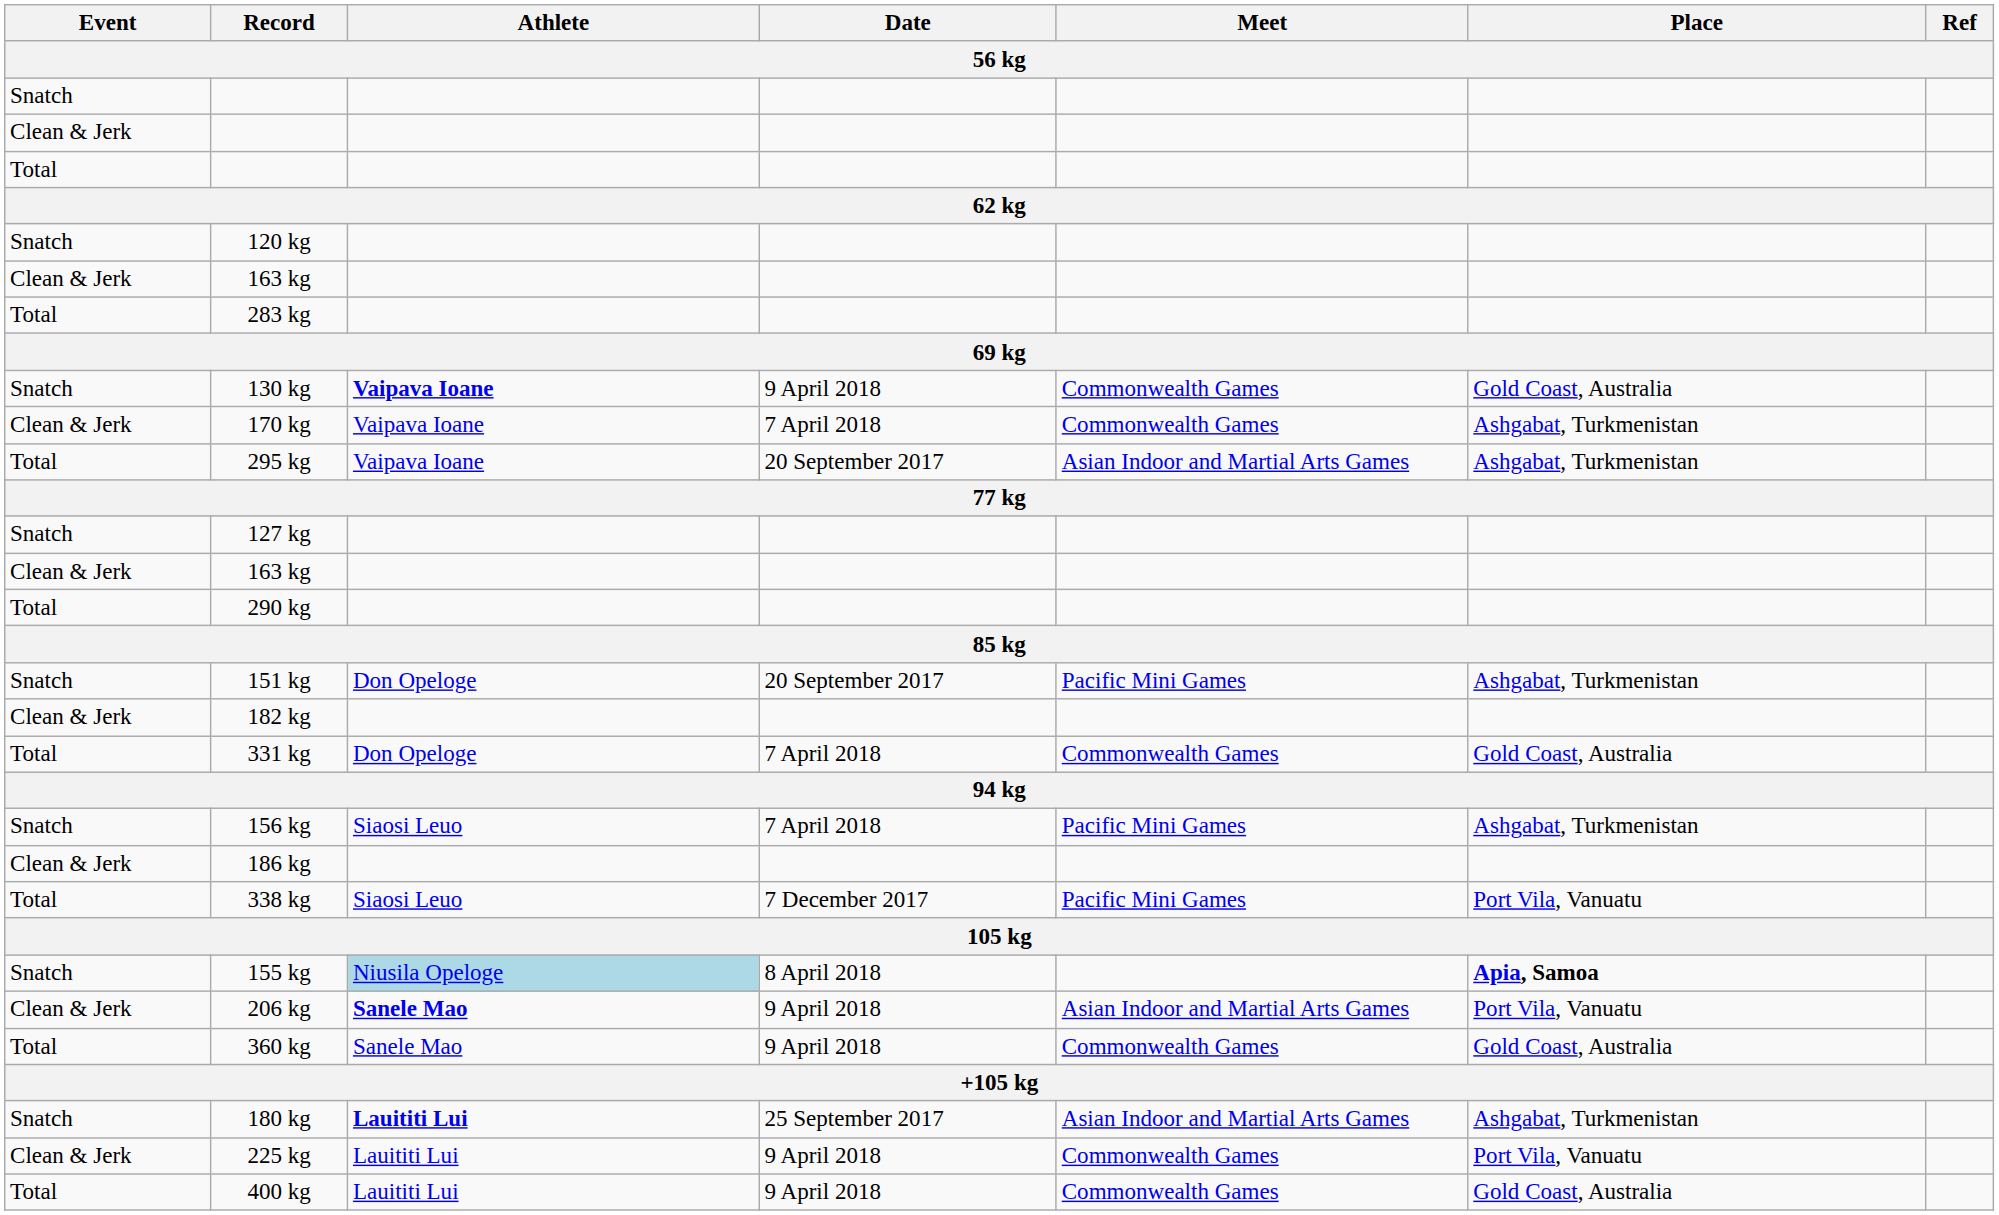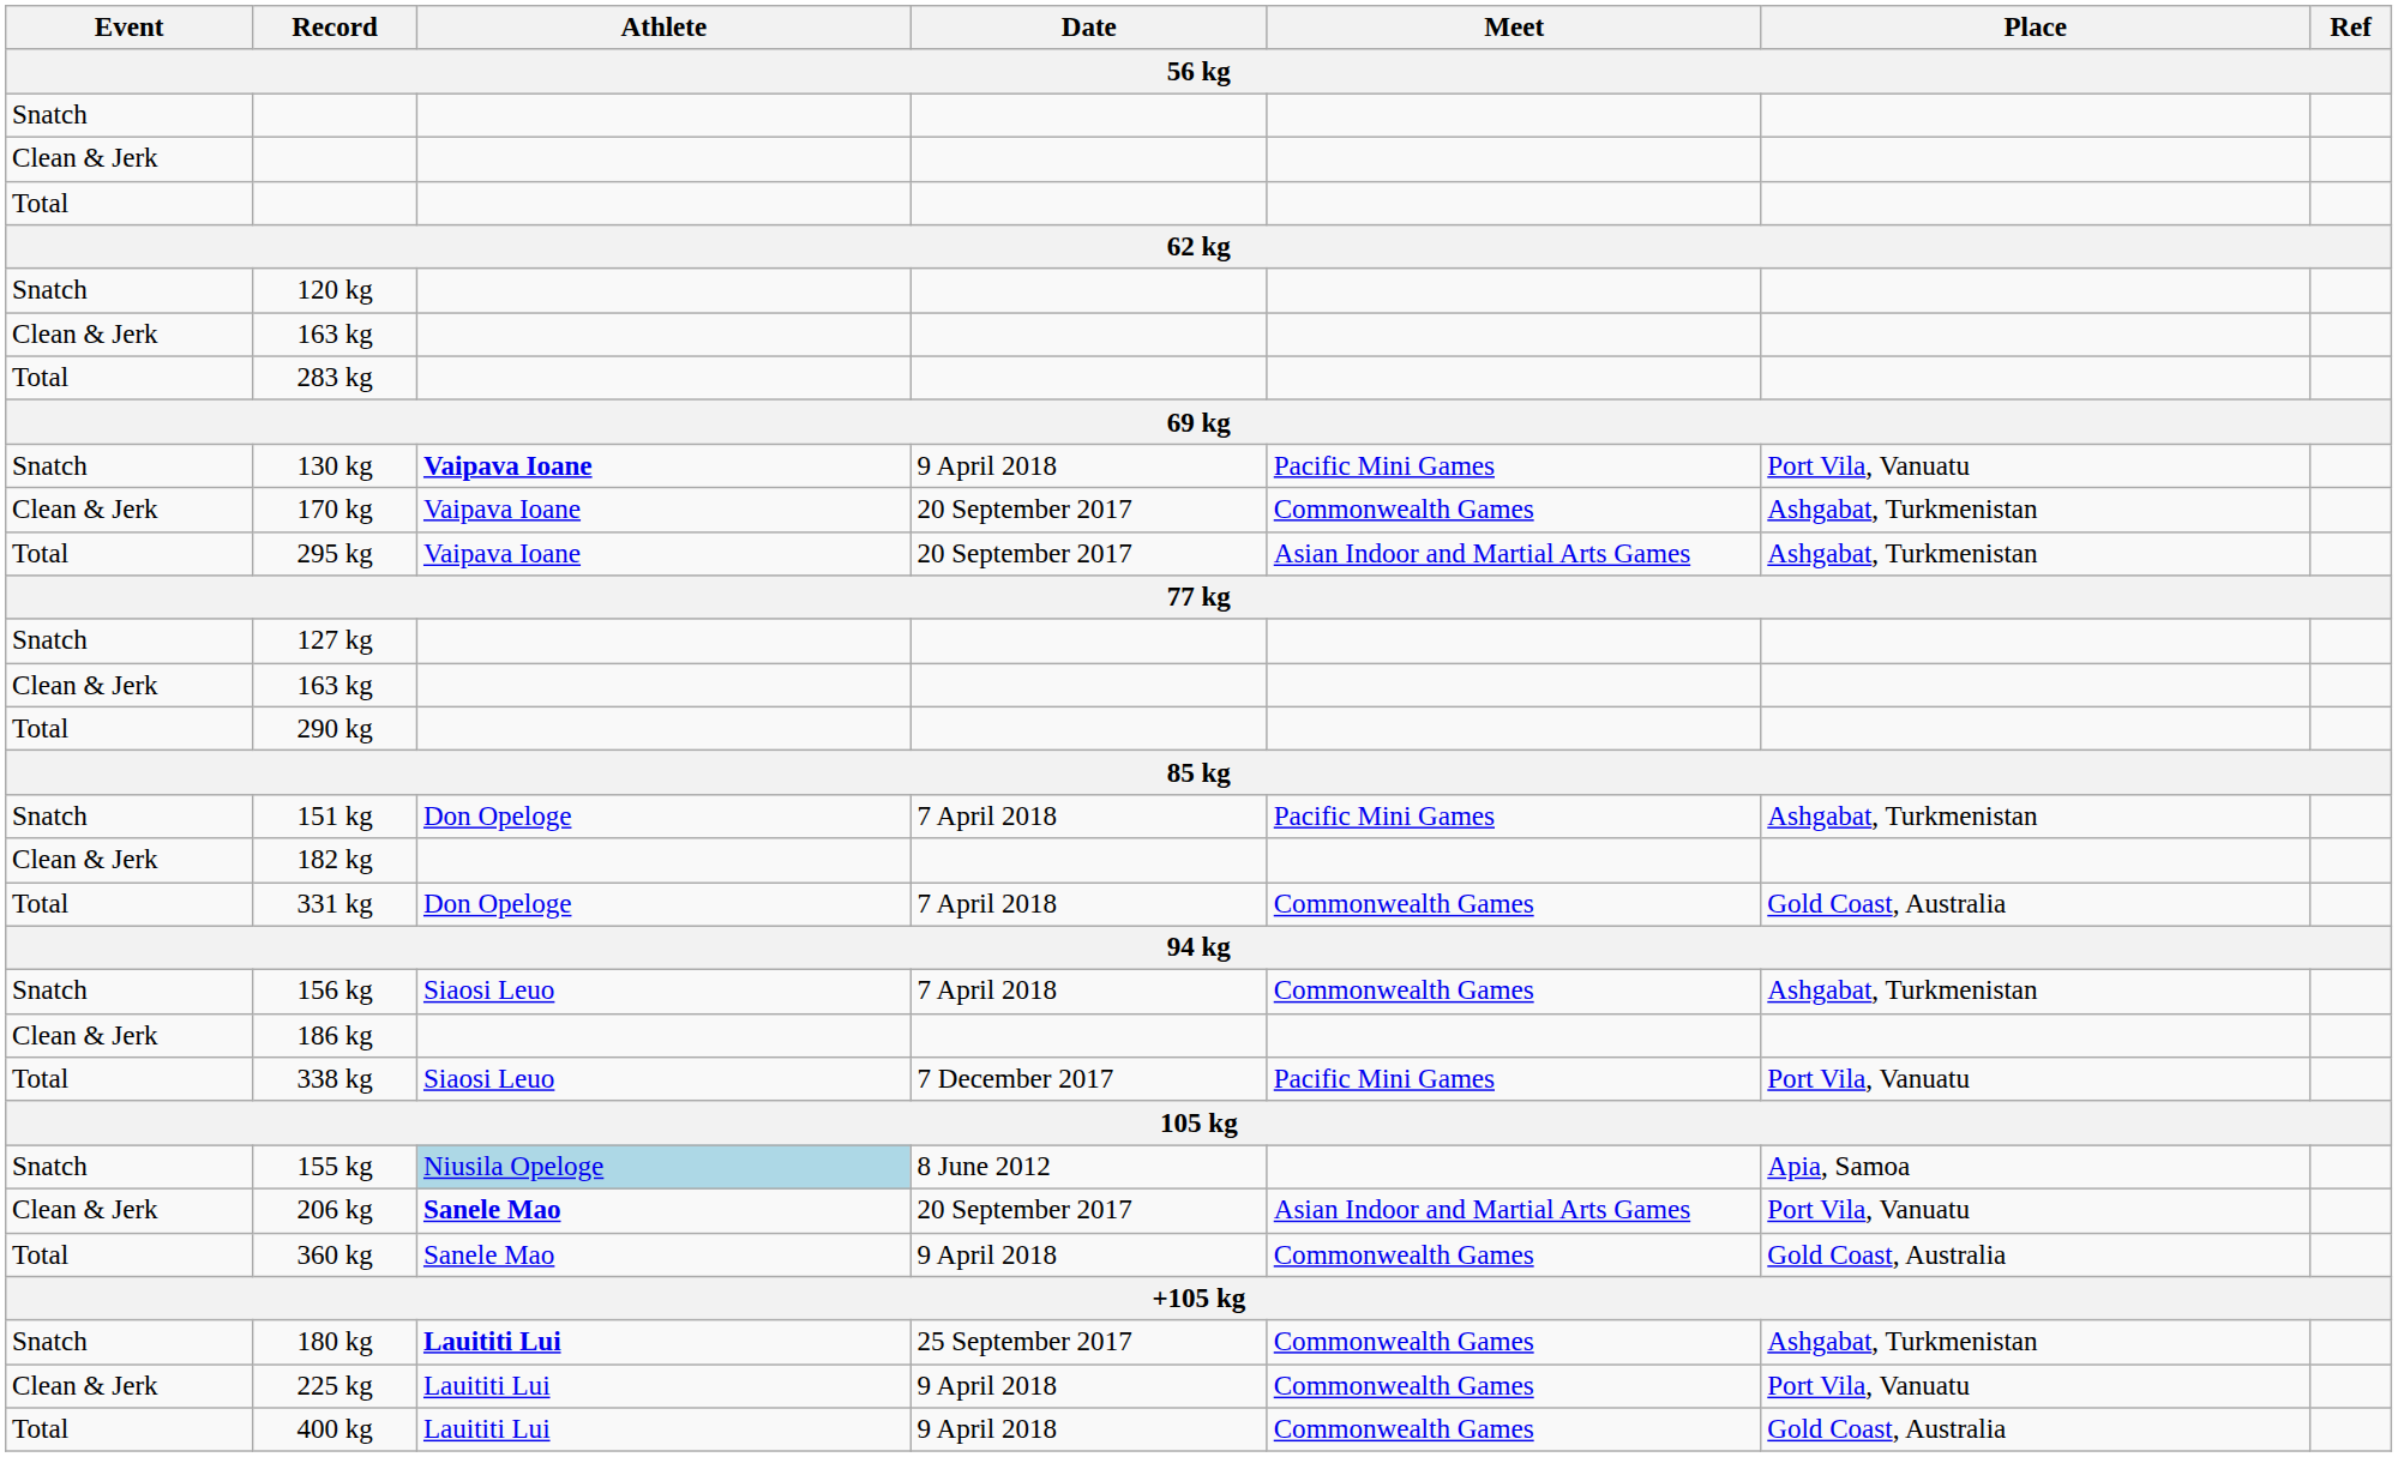130 kg | Meet: Commonwealth Games -> Pacific Mini Games
130 kg | Place: Gold Coast, Australia -> Port Vila, Vanuatu
170 kg | Date: 7 April 2018 -> 20 September 2017
151 kg | Date: 20 September 2017 -> 7 April 2018
156 kg | Meet: Pacific Mini Games -> Commonwealth Games
155 kg | Date: 8 April 2018 -> 8 June 2012
155 kg | Place: bold -> normal
206 kg | Date: 9 April 2018 -> 20 September 2017
180 kg | Meet: Asian Indoor and Martial Arts Games -> Commonwealth Games
